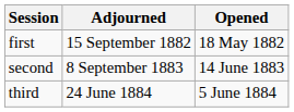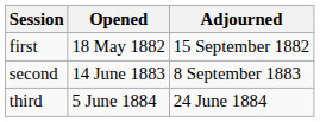columns swapped: Opened <-> Adjourned
